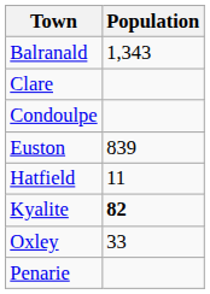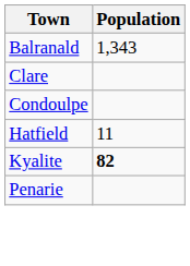- row: Euston | 839
- row: Oxley | 33
